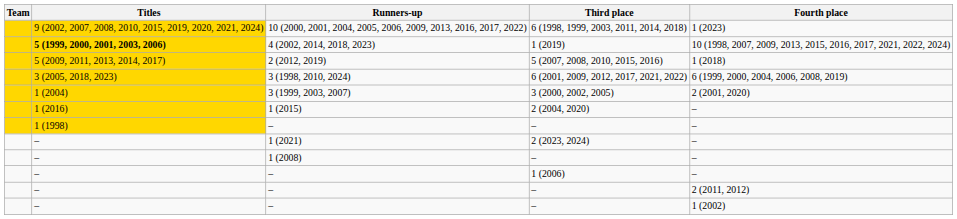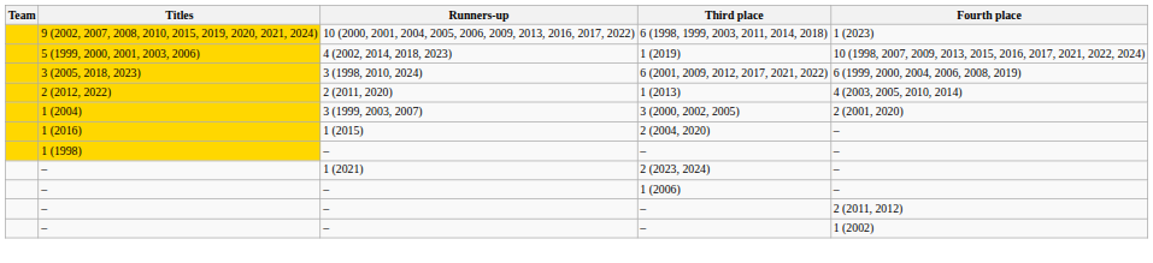4 (2002, 2014, 2018, 2023) | Titles: bold -> normal
- row: 5 (2009, 2011, 2013, 2014, 2017) | 2 (2012, 2019) | 5 (2007, 2008, 2010, 2015, 2016) | 1 (2018)
+ row: 2 (2012, 2022) | 2 (2011, 2020) | 1 (2013) | 4 (2003, 2005, 2010, 2014)
- row: – | 1 (2008) | – | –
